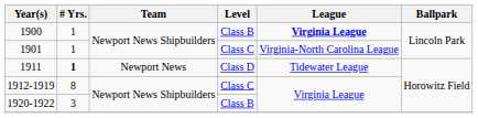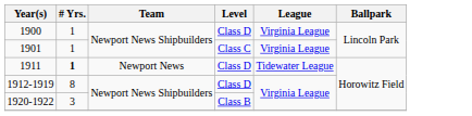1900 | Level: Class B -> Class D
1900 | League: bold -> normal
1901 | League: Virginia-North Carolina League -> Virginia League
1912-1919 | Level: Class C -> Class D
